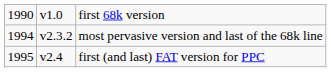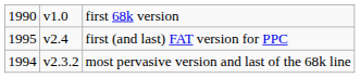rows swapped: most pervasive version and last of the 68k line <-> first (and last) FAT version for PPC
